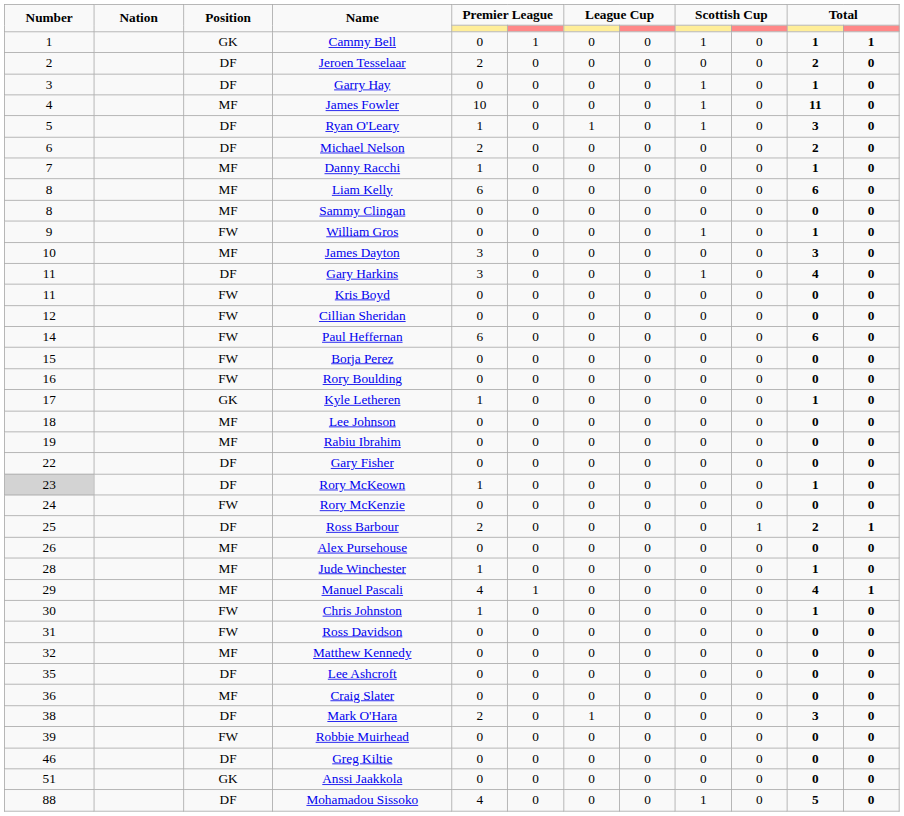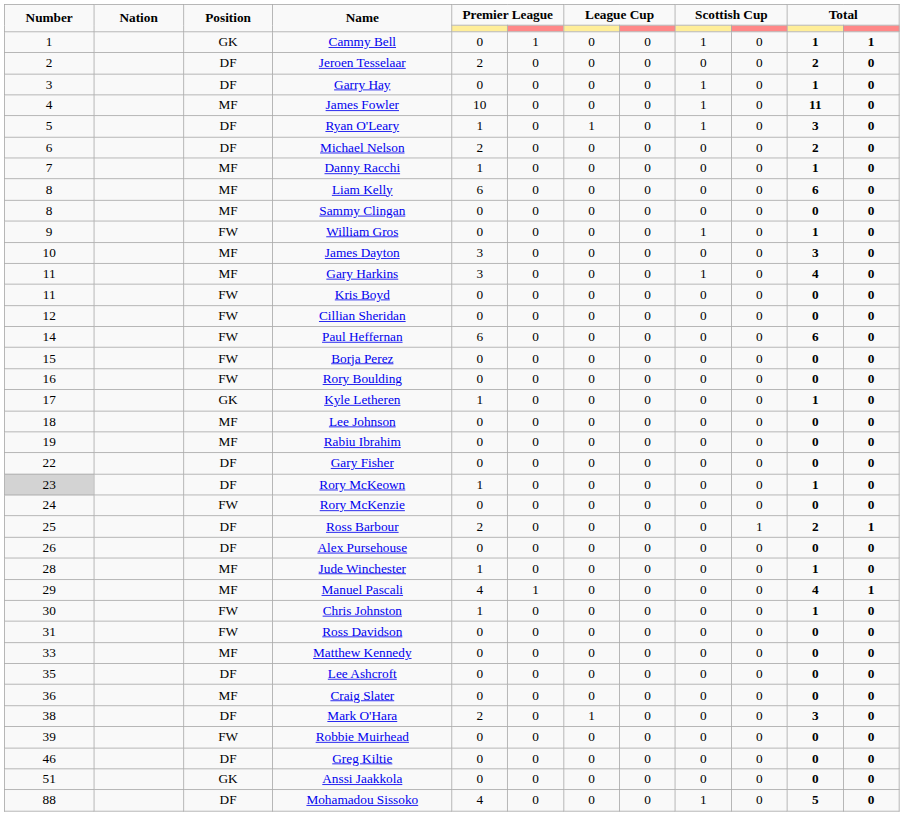Gary Harkins | Position: DF -> MF
Alex Pursehouse | Position: MF -> DF
Matthew Kennedy | Number: 32 -> 33
